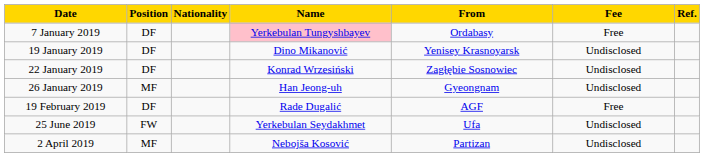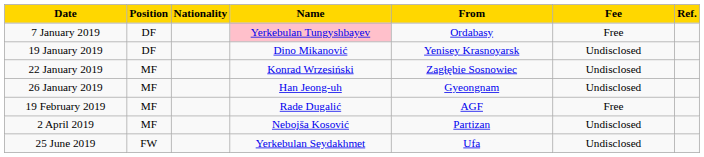22 January 2019 | Position: DF -> MF
19 February 2019 | Position: DF -> MF
rows swapped: 2 April 2019 <-> 25 June 2019
